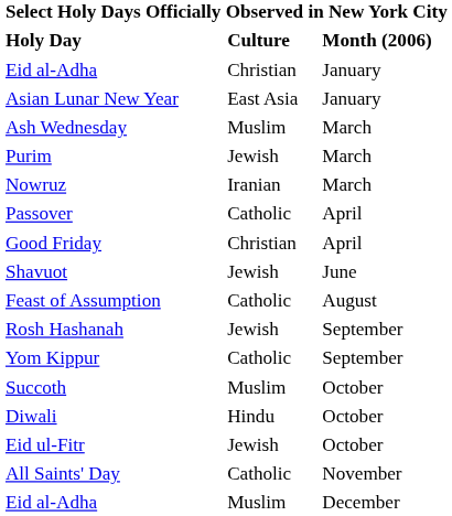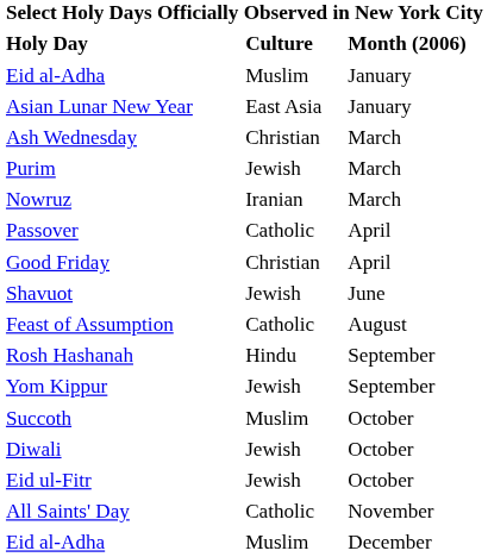Eid al-Adha / January | column 2: Christian -> Muslim
Ash Wednesday | column 2: Muslim -> Christian
Rosh Hashanah | column 2: Jewish -> Hindu
Yom Kippur | column 2: Catholic -> Jewish
Diwali | column 2: Hindu -> Jewish
